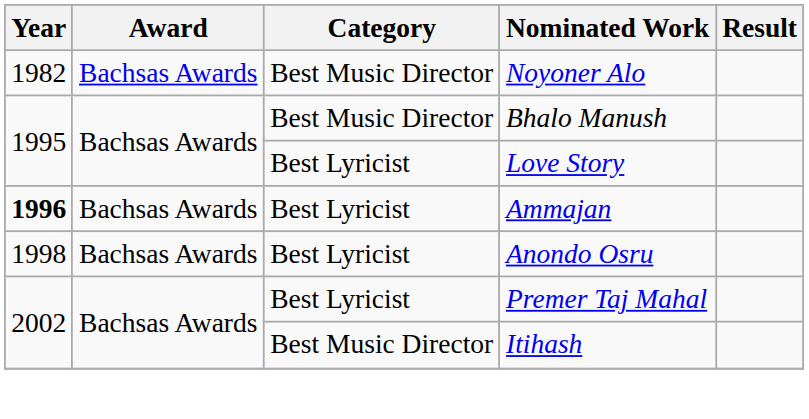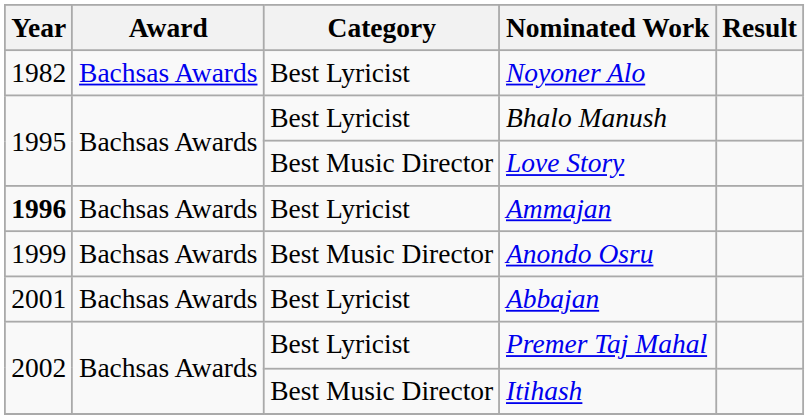Noyoner Alo | Category: Best Music Director -> Best Lyricist
Bhalo Manush | Category: Best Music Director -> Best Lyricist
Love Story | Category: Best Lyricist -> Best Music Director
Anondo Osru | Year: 1998 -> 1999
Anondo Osru | Category: Best Lyricist -> Best Music Director
+ row: 2001 | Bachsas Awards | Best Lyricist | Abbajan
